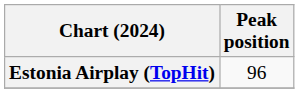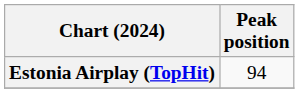Estonia Airplay (TopHit) | Peak position: 96 -> 94
